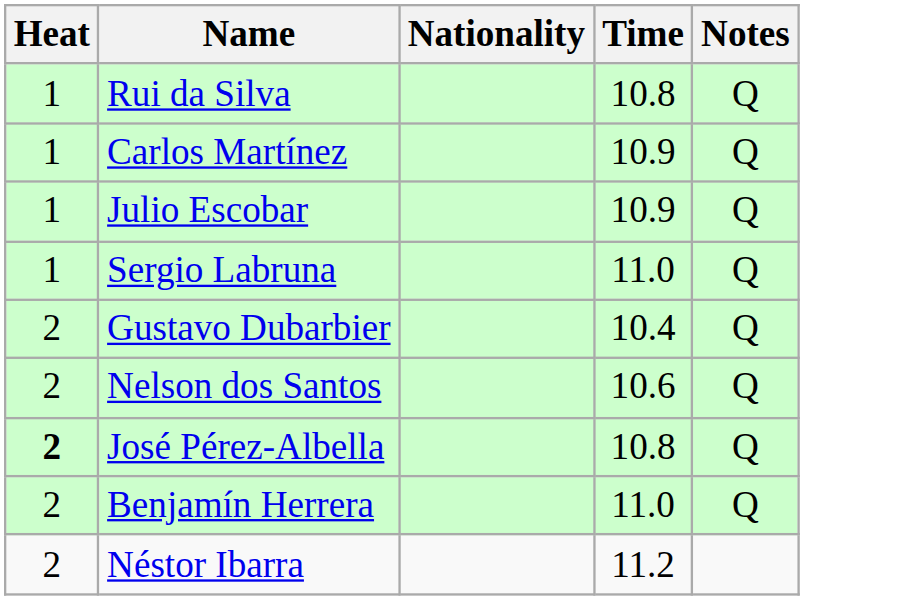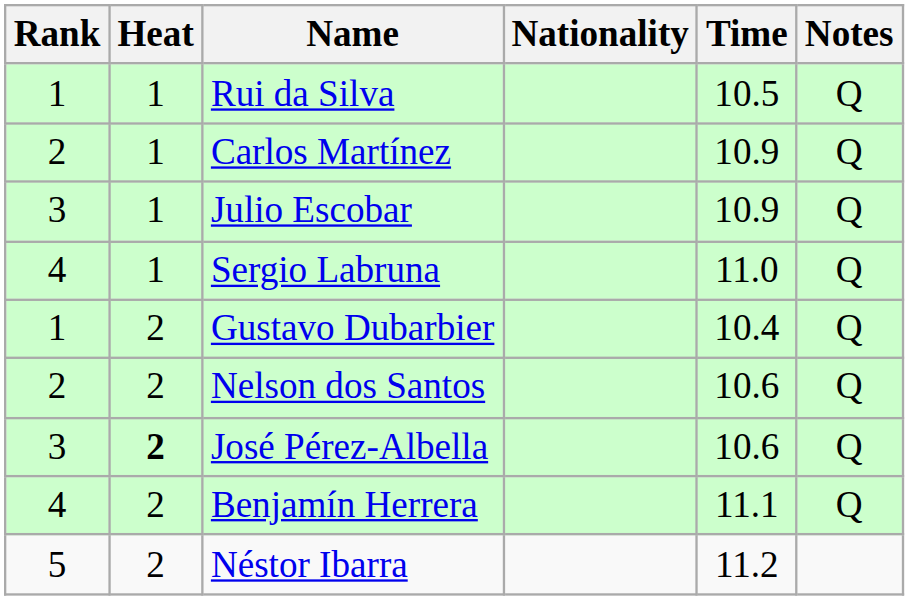+ column: Rank | 1 | 2 | 3 | 4 | 1 | 2 | 3 | 4 | 5
Rui da Silva | Time: 10.8 -> 10.5
José Pérez-Albella | Time: 10.8 -> 10.6
Benjamín Herrera | Time: 11.0 -> 11.1
